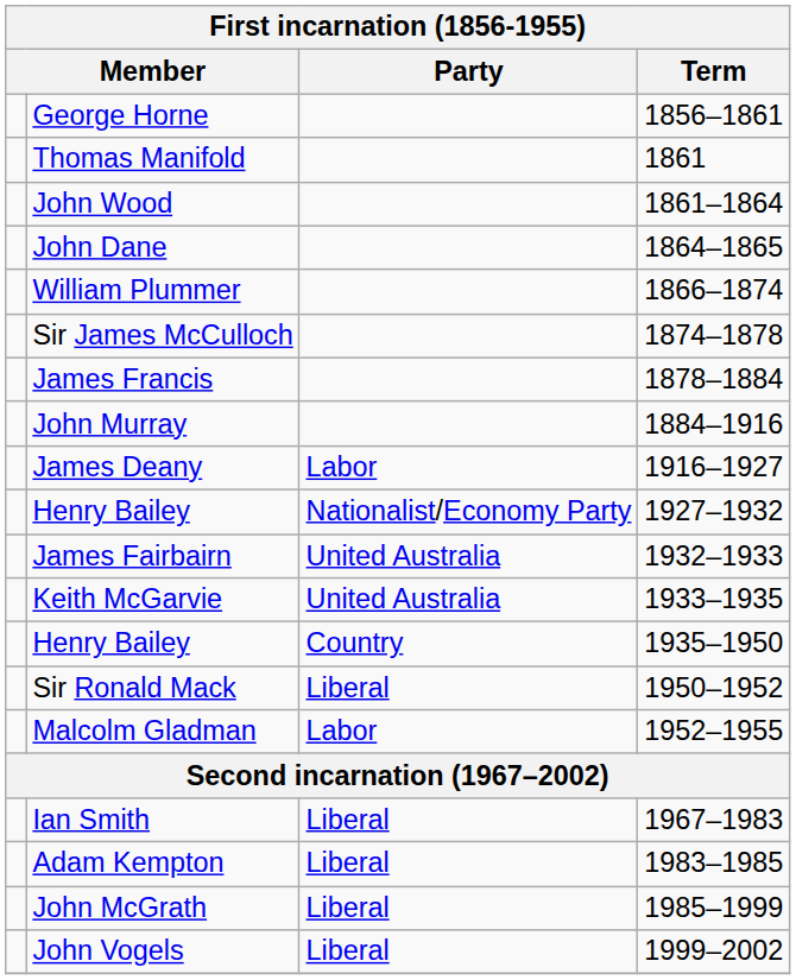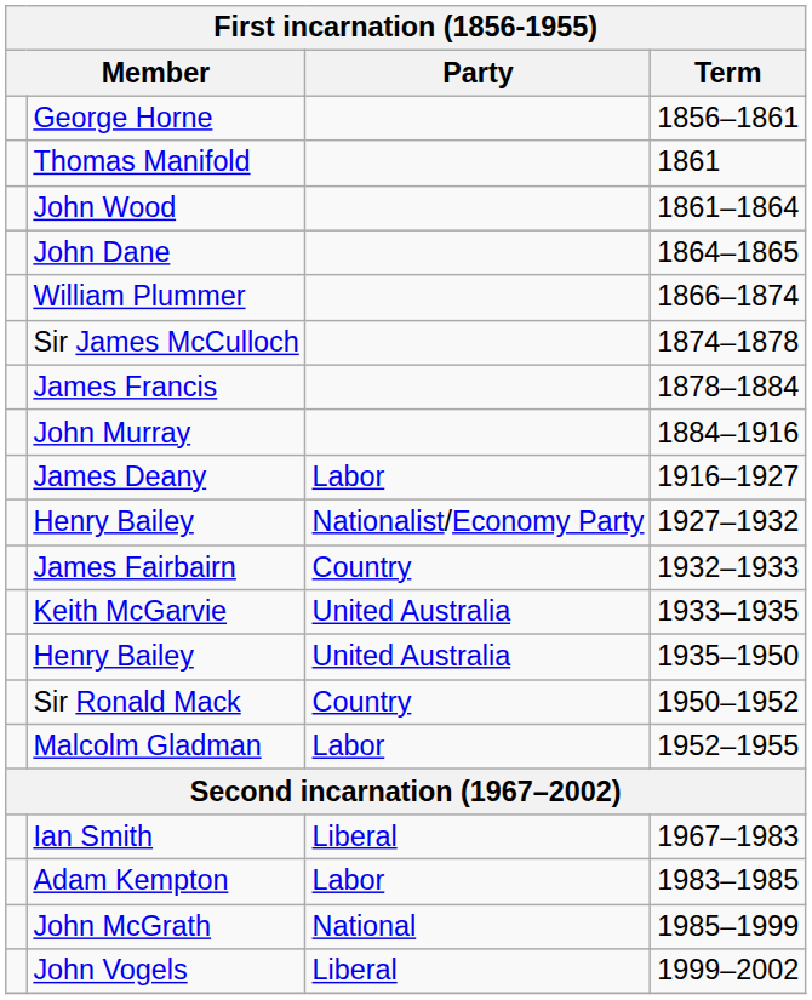James Fairbairn | Party: United Australia -> Country
Henry Bailey / 1935–1950 | Party: Country -> United Australia
Sir Ronald Mack | Party: Liberal -> Country
Adam Kempton | Party: Liberal -> Labor
John McGrath | Party: Liberal -> National
